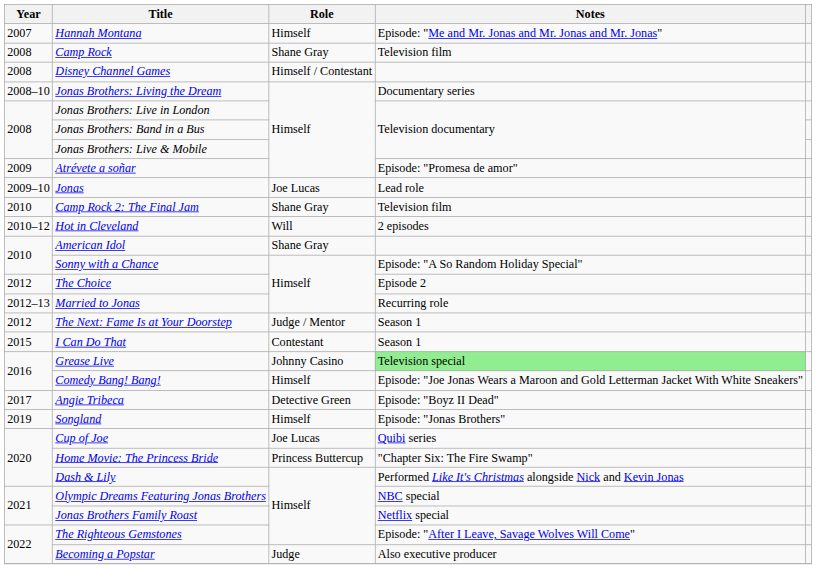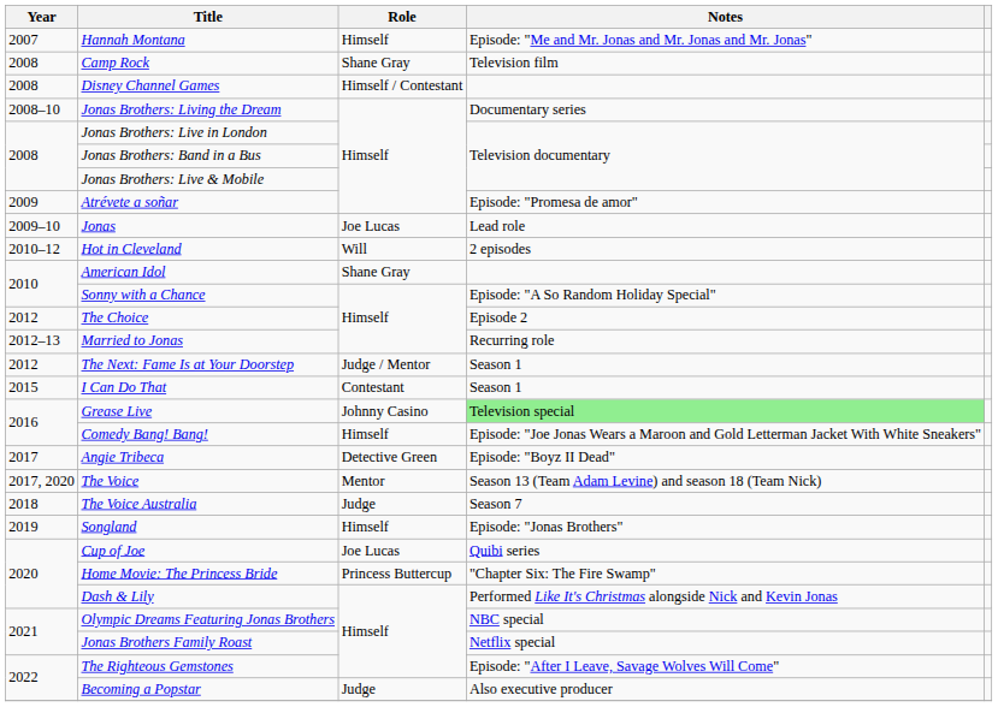- row: 2010 | Camp Rock 2: The Final Jam | Shane Gray | Television film
+ row: 2017, 2020 | The Voice | Mentor | Season 13 (Team Adam Levine) and season 18 (Team Nick)
+ row: 2018 | The Voice Australia | Judge | Season 7
